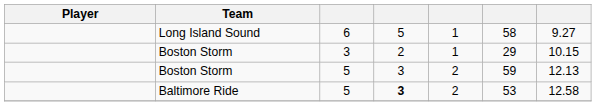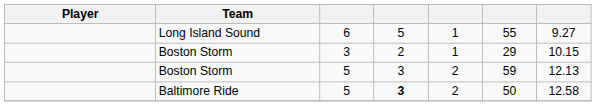Long Island Sound | column 6: 58 -> 55
Baltimore Ride | column 6: 53 -> 50
